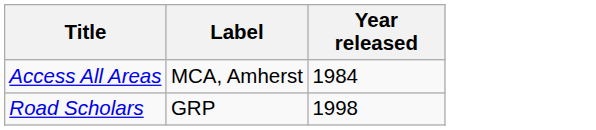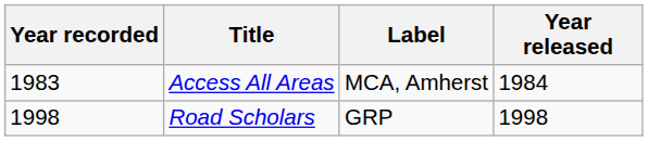+ column: Year recorded | 1983 | 1998
